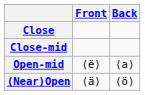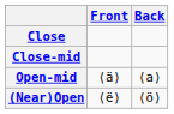Open-mid | Front: ⟨ë⟩ -> ⟨ä⟩
(Near)Open | Front: ⟨ä⟩ -> ⟨ë⟩
